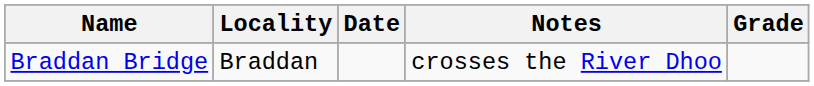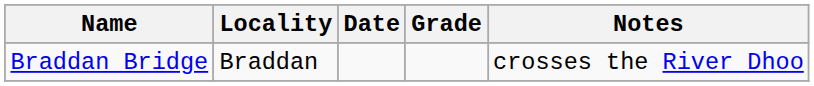columns swapped: Grade <-> Notes
